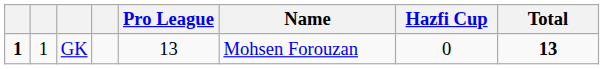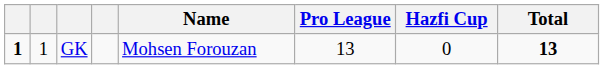columns swapped: Name <-> Pro League
